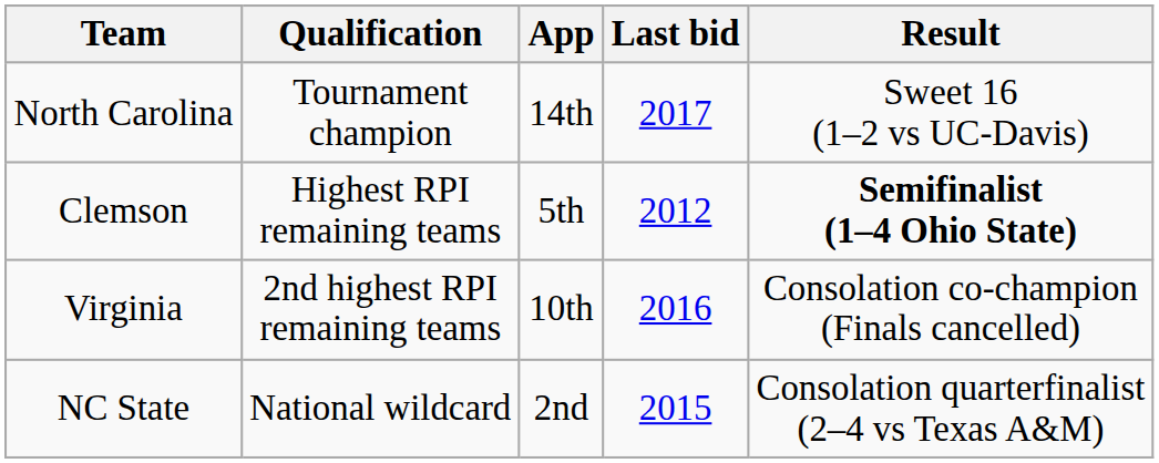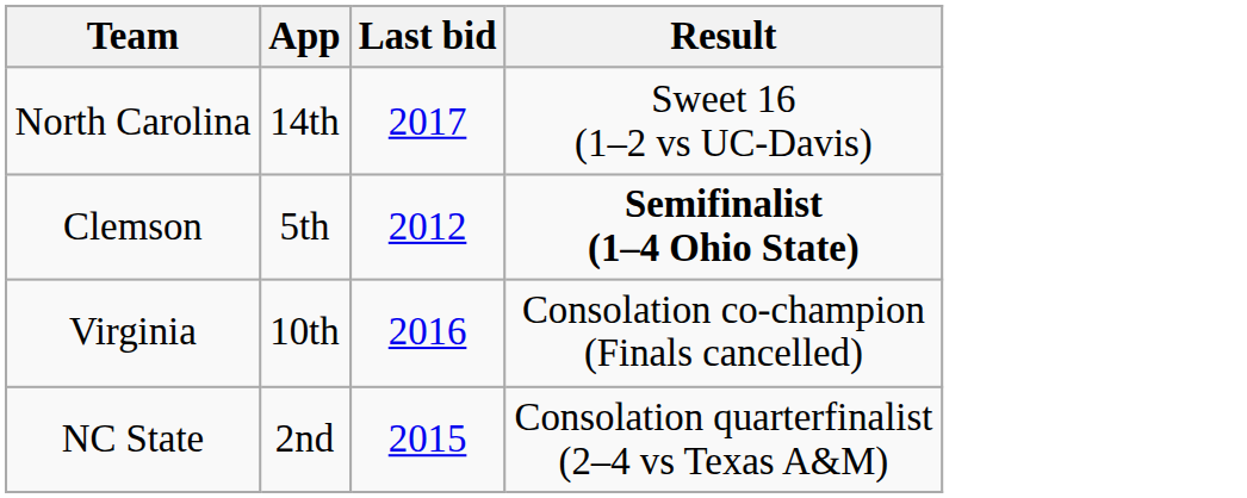- column: Qualification | Tournament champion | Highest RPI remaining teams | 2nd highest RPI remaining teams | National wildcard
